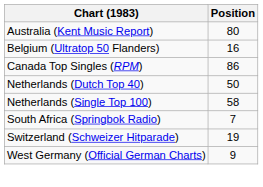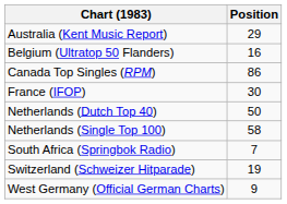Australia (Kent Music Report) | Position: 80 -> 29
+ row: France (IFOP) | 30
